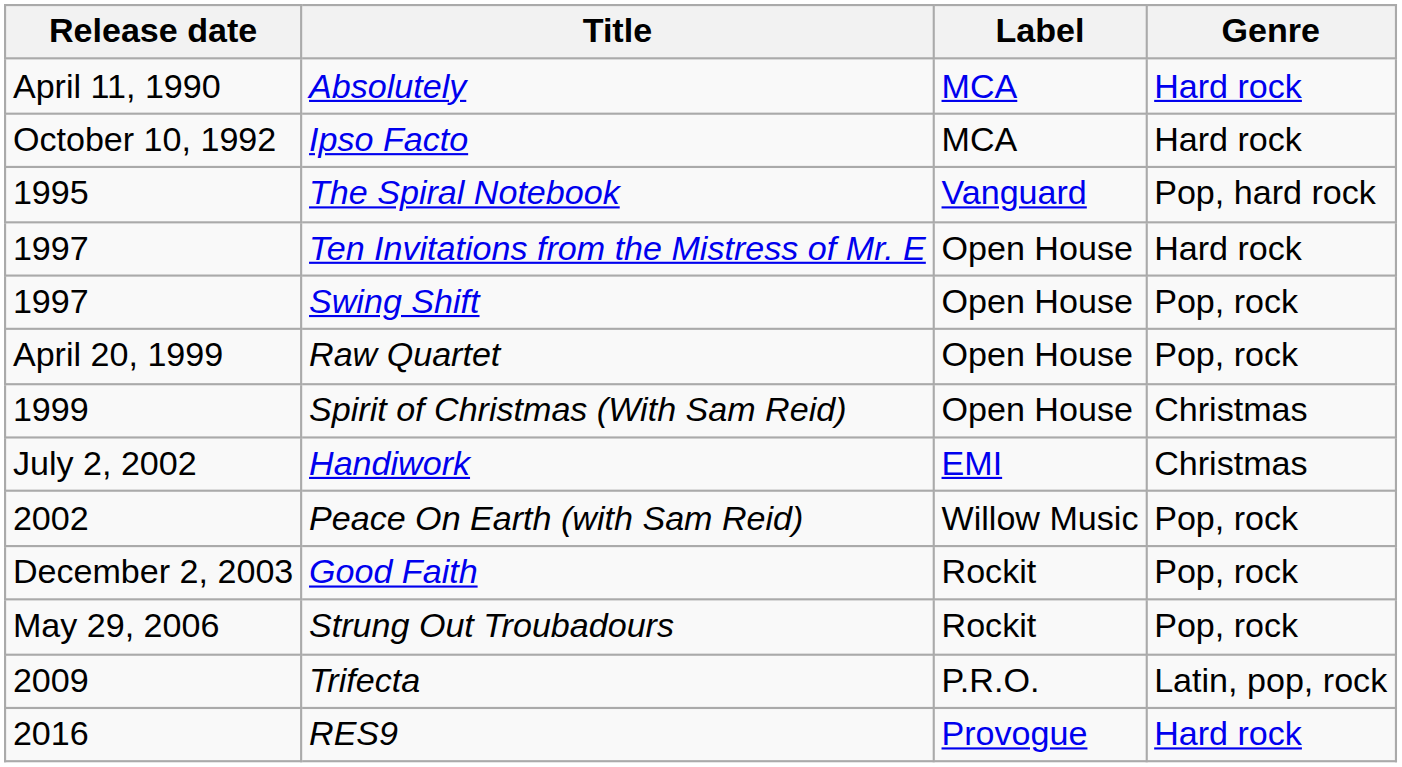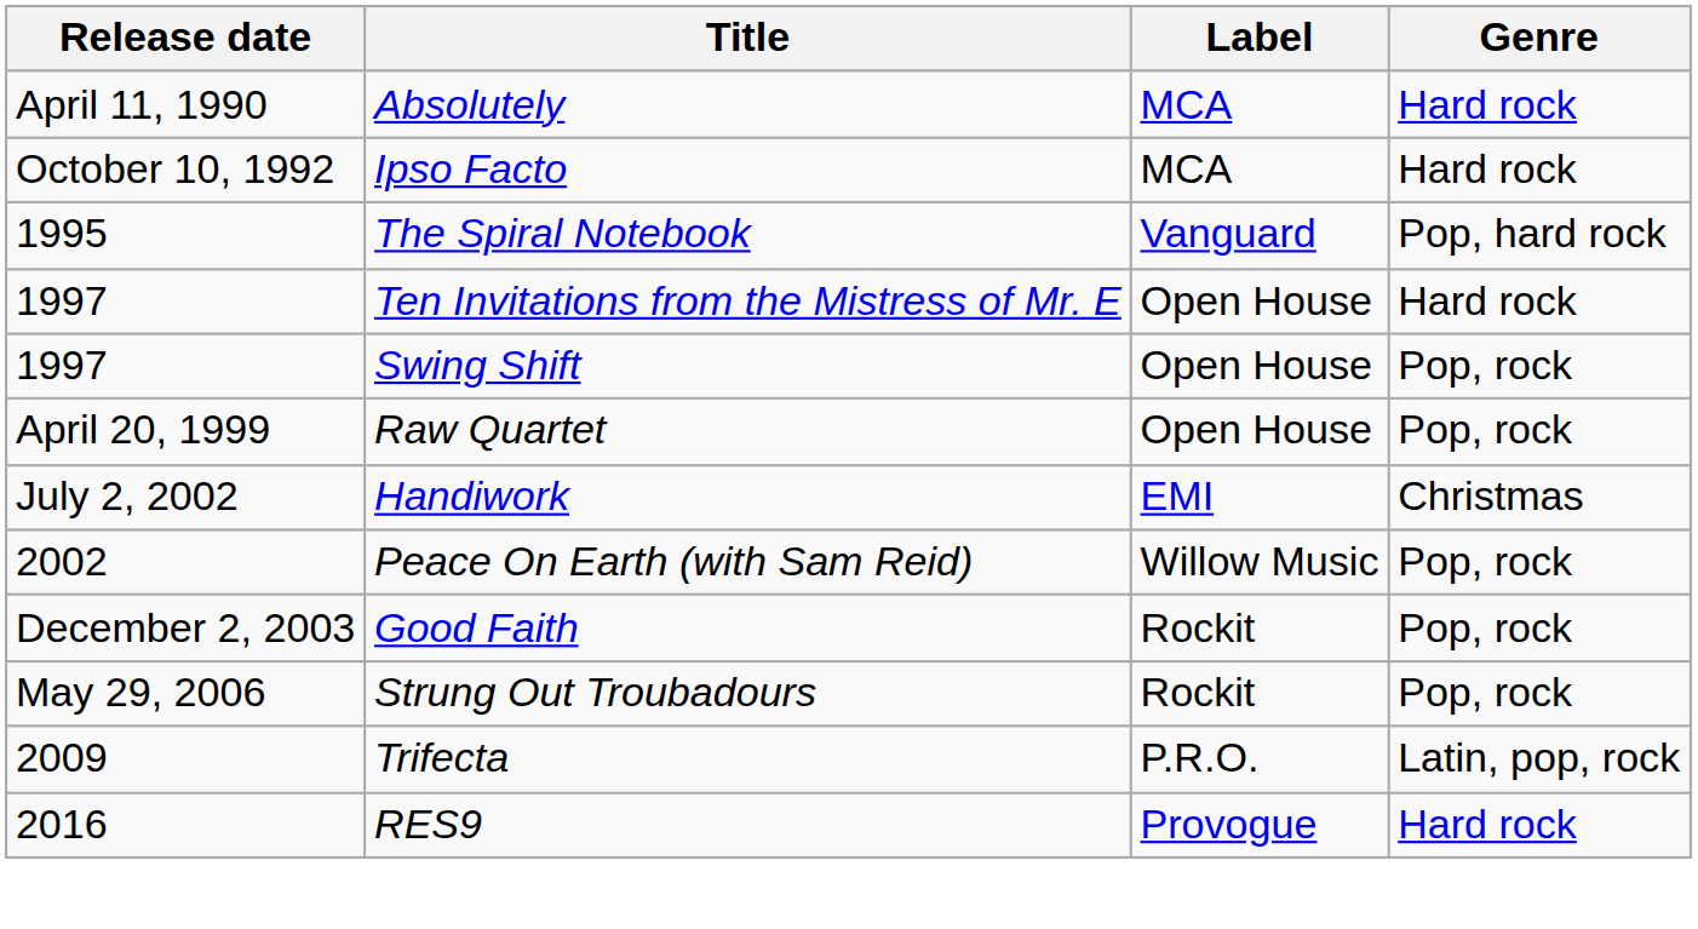- row: 1999 | Spirit of Christmas (With Sam Reid) | Open House | Christmas
